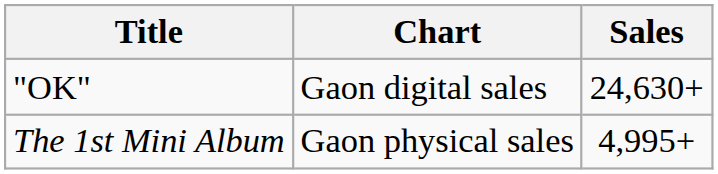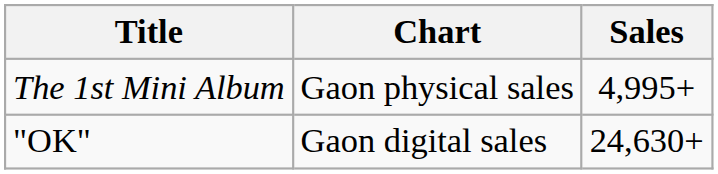rows swapped: The 1st Mini Album <-> "OK"
